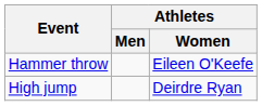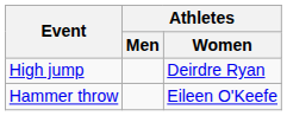rows swapped: High jump <-> Hammer throw
